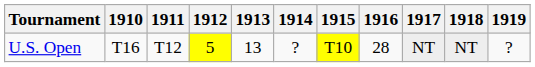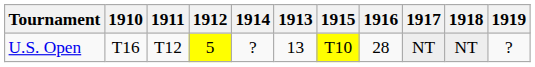columns swapped: 1913 <-> 1914
